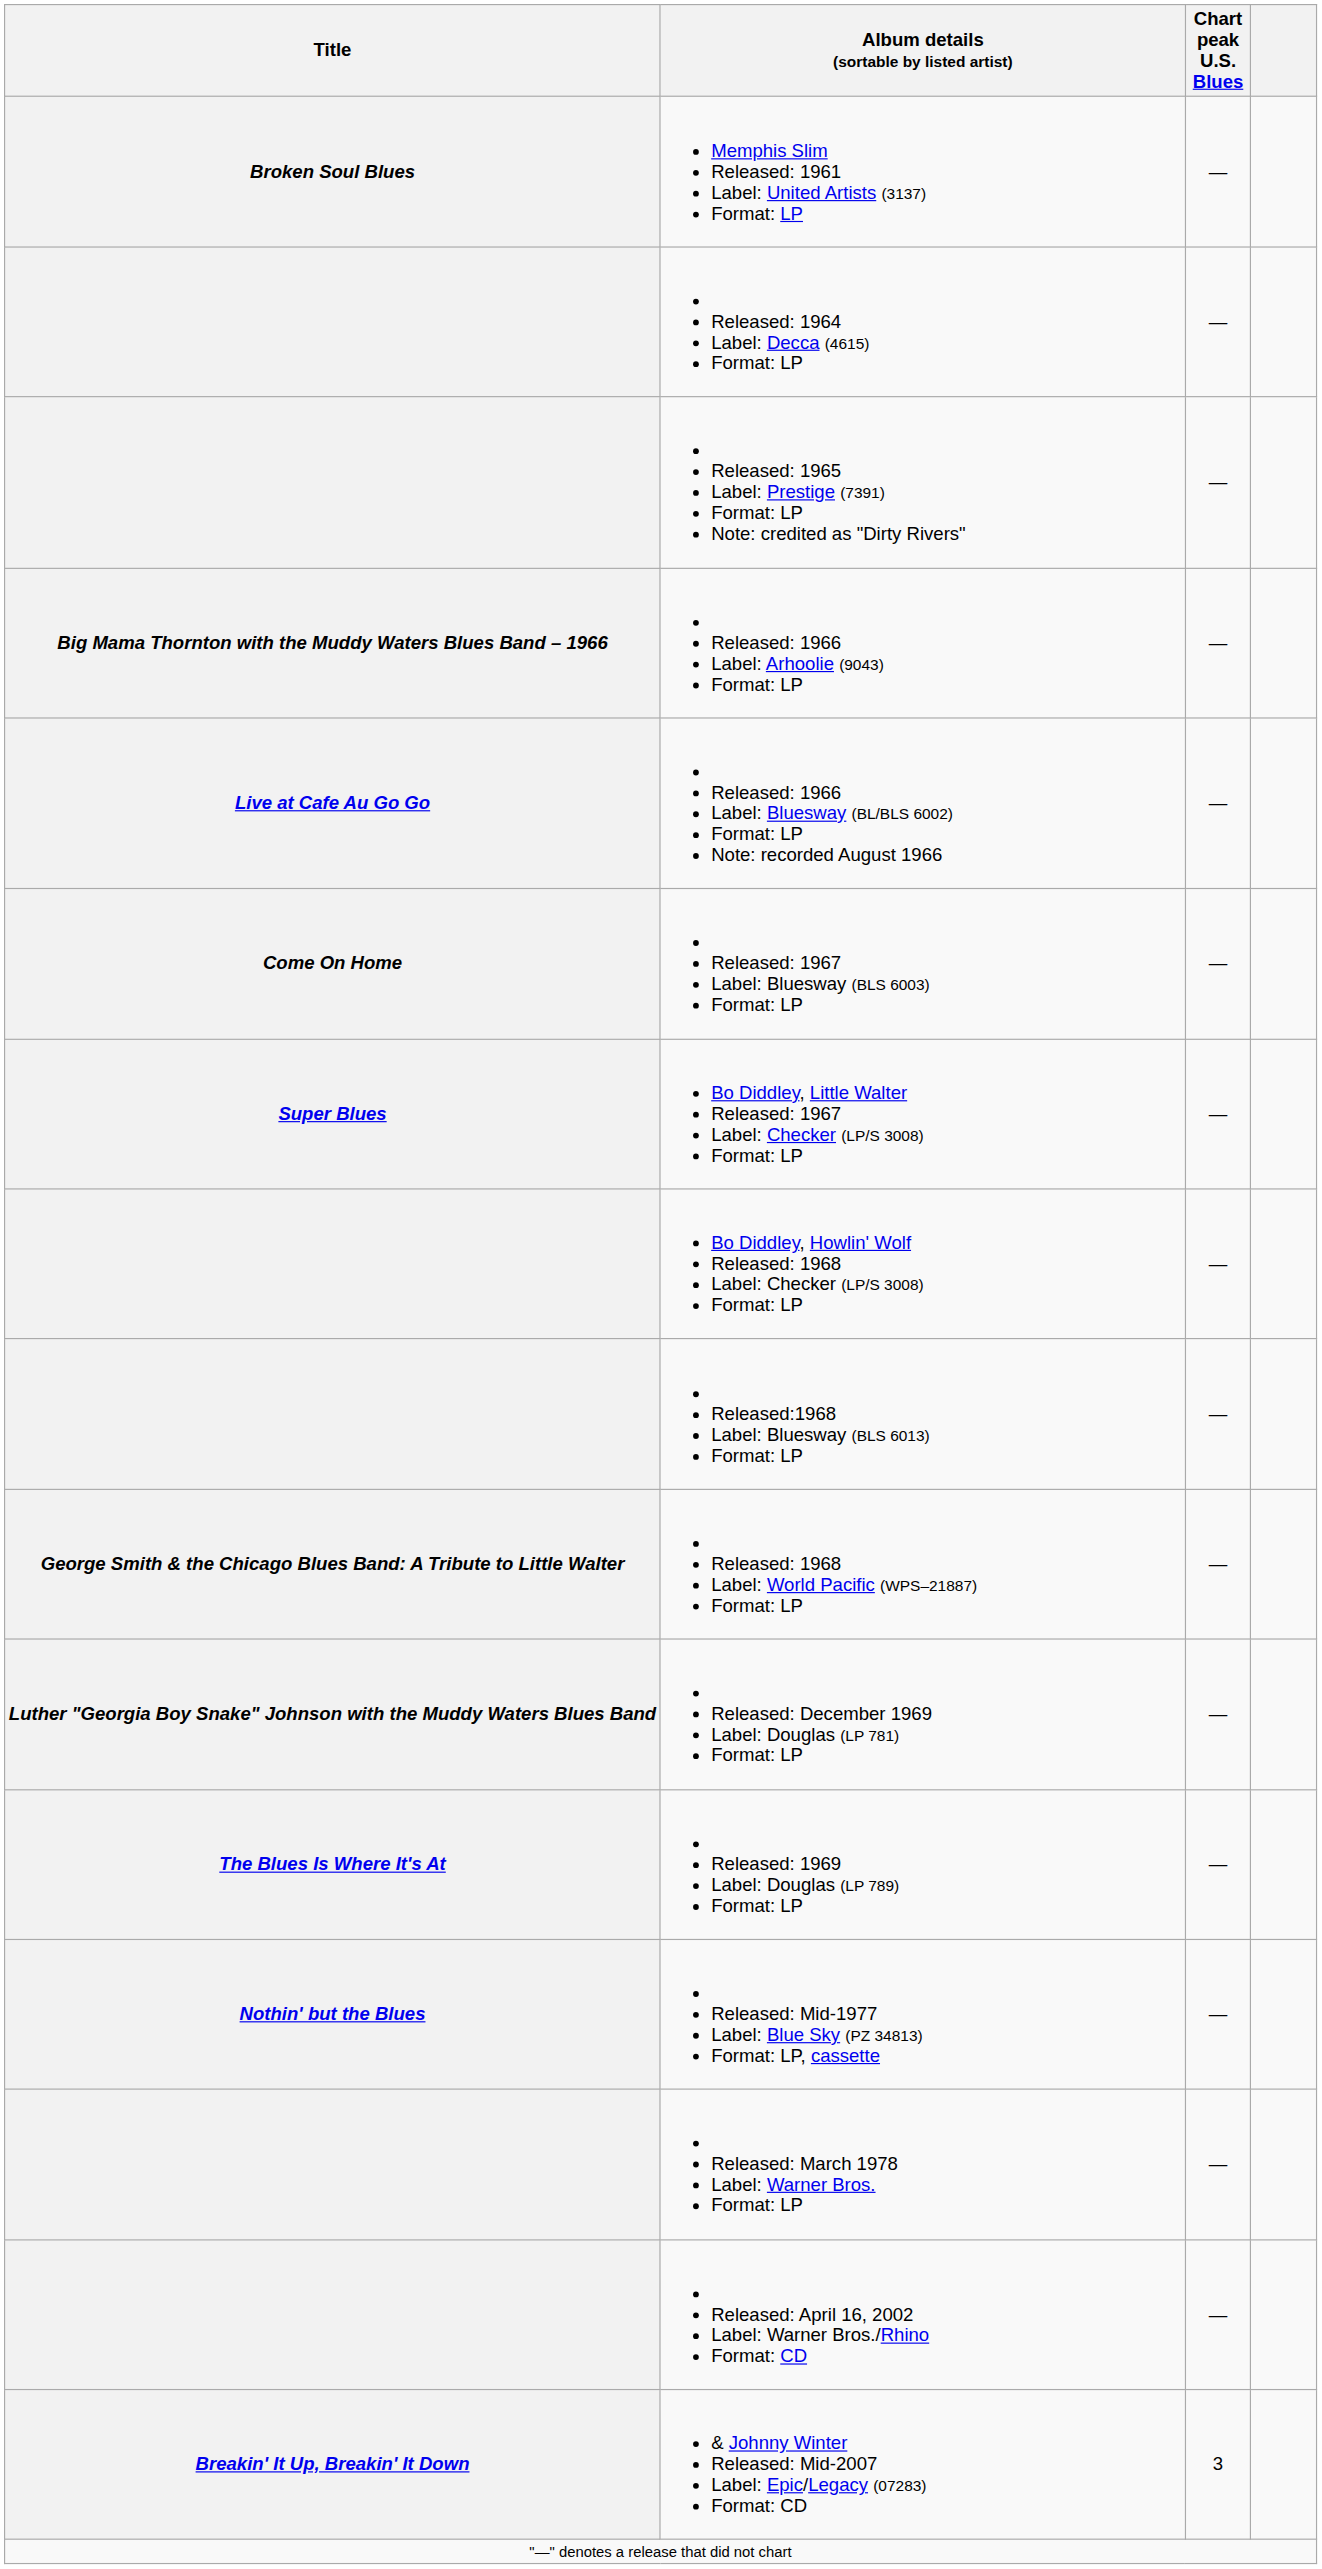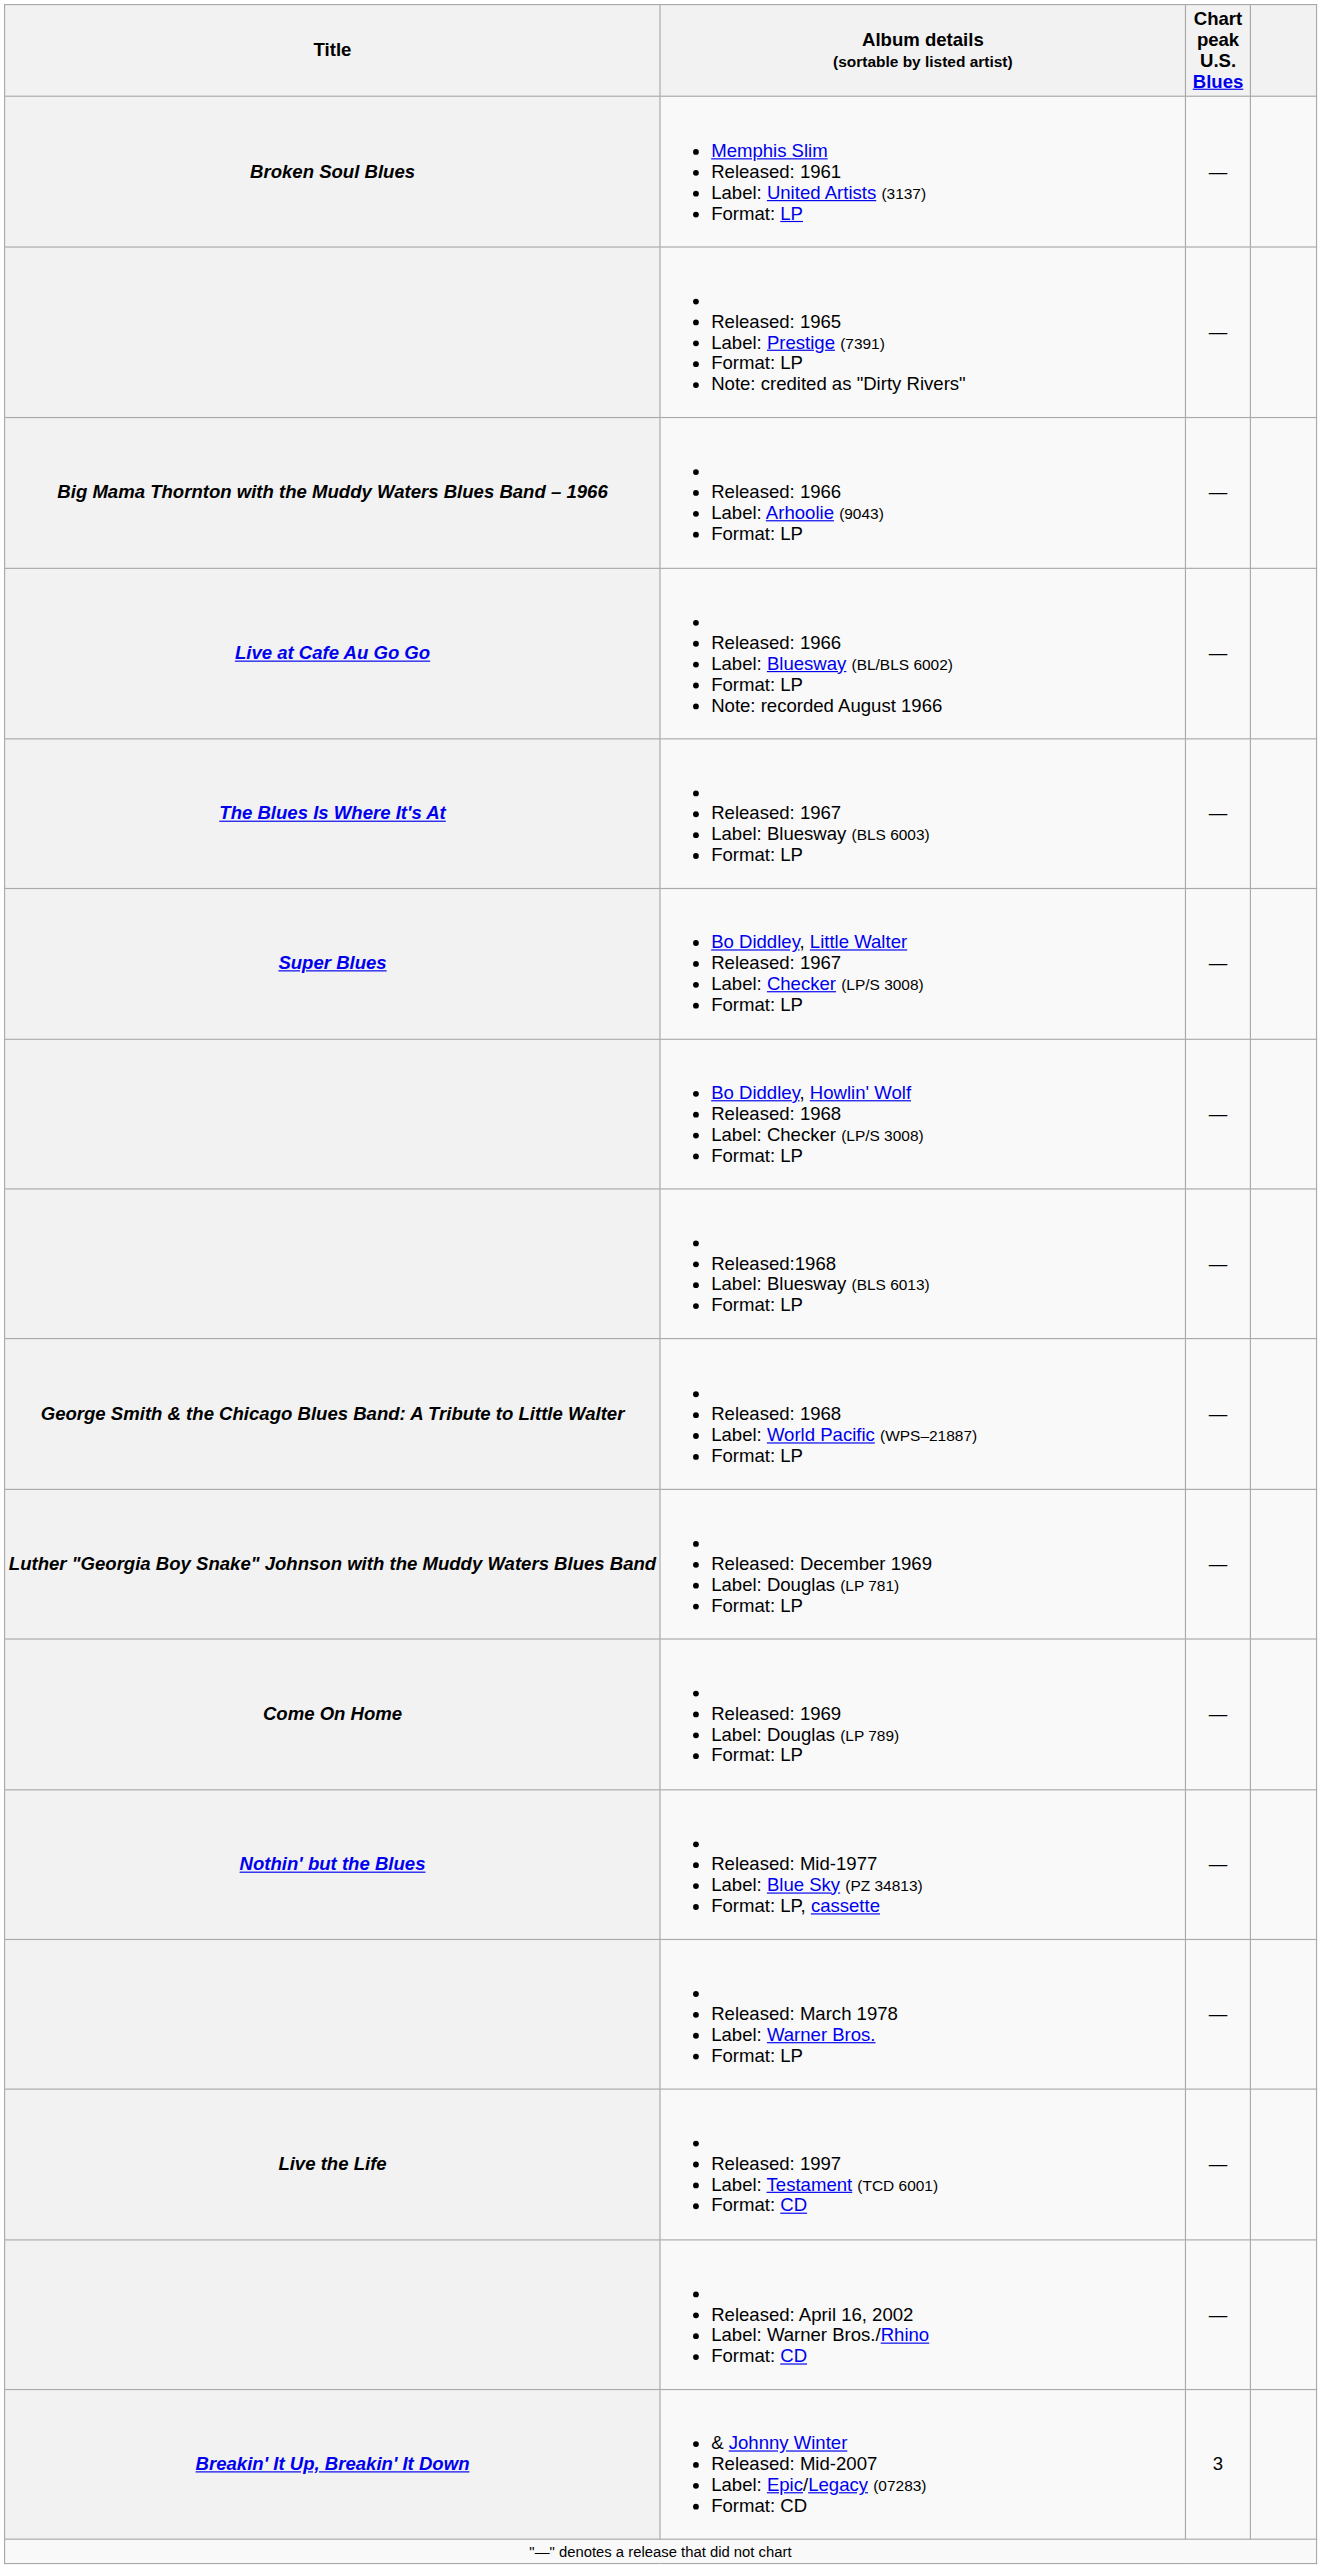- row: Released: 1964 Label: Decca (4615) Format: LP | —
Released: 1967 Label: Bluesway (BLS 6003) Format: LP | Title: Come On Home -> The Blues Is Where It's At
Released: 1969 Label: Douglas (LP 789) Format: LP | Title: The Blues Is Where It's At -> Come On Home
+ row: Live the Life | Released: 1997 Label: Testament (TCD 6001) Format: CD | —
